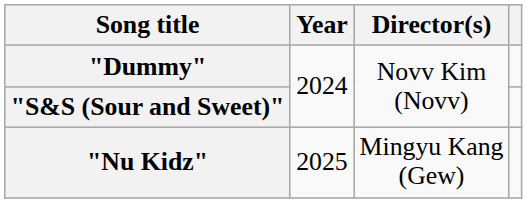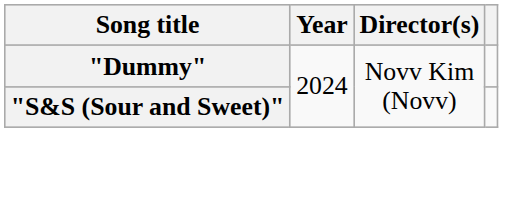- row: "Nu Kidz" | 2025 | Mingyu Kang (Gew)
